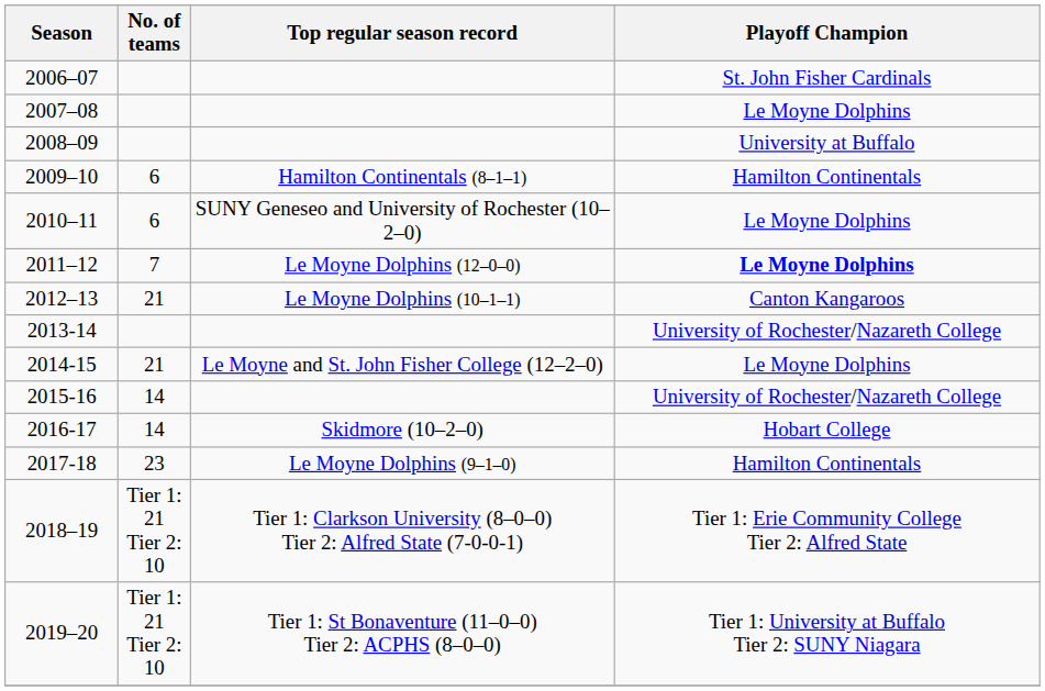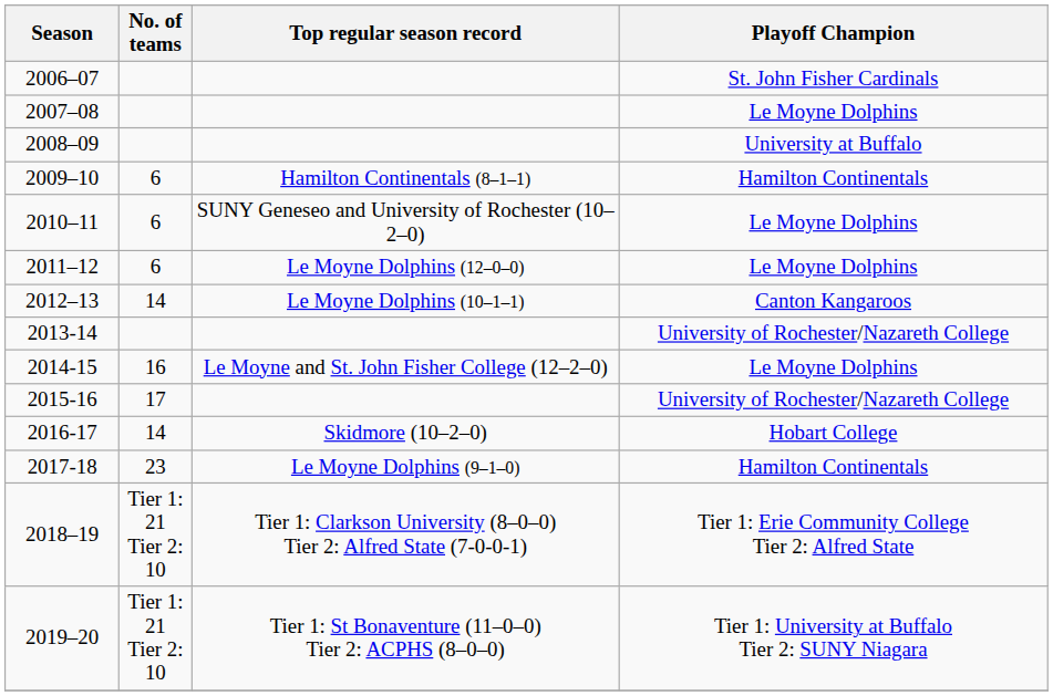2011–12 | No. of teams: 7 -> 6
2011–12 | Playoff Champion: bold -> normal
2012–13 | No. of teams: 21 -> 14
2014-15 | No. of teams: 21 -> 16
2015-16 | No. of teams: 14 -> 17
